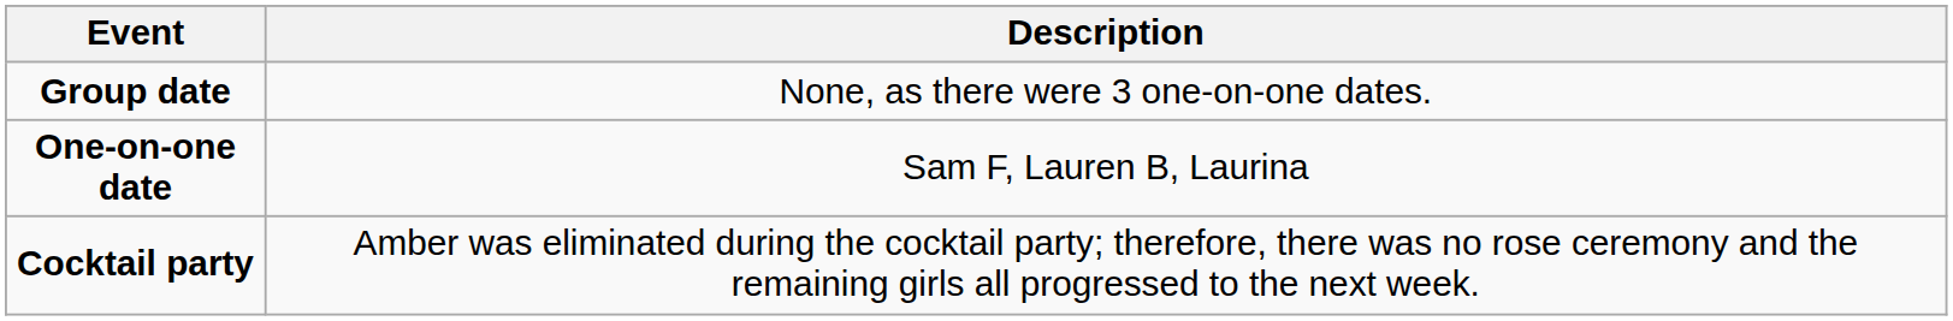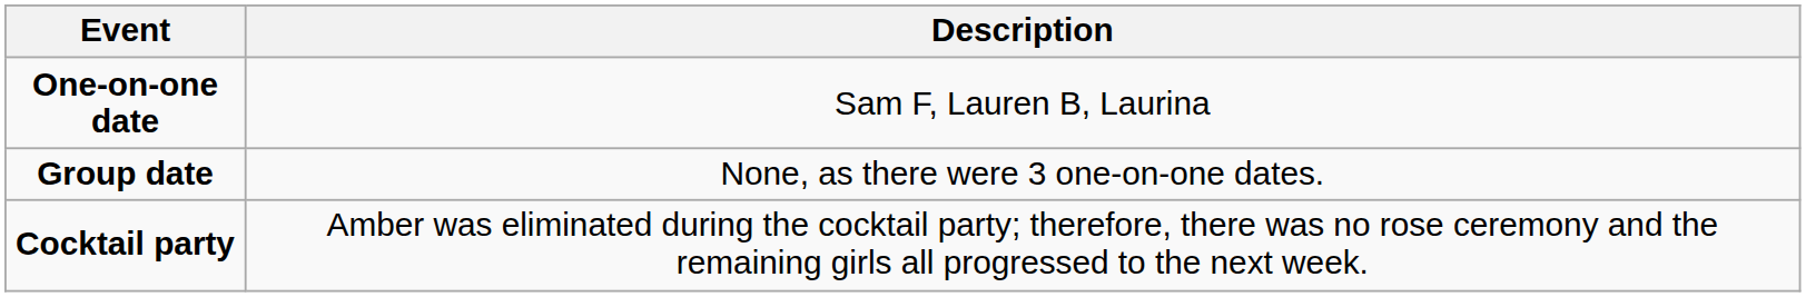rows swapped: One-on-one date <-> Group date
